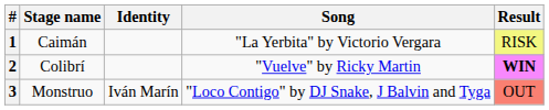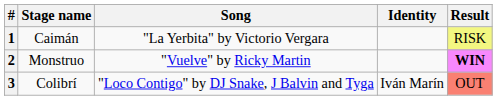columns swapped: Song <-> Identity
2 | Stage name: Colibrí -> Monstruo
3 | Stage name: Monstruo -> Colibrí
